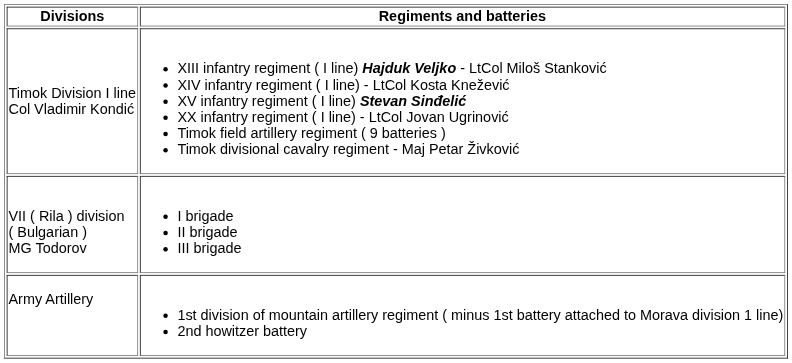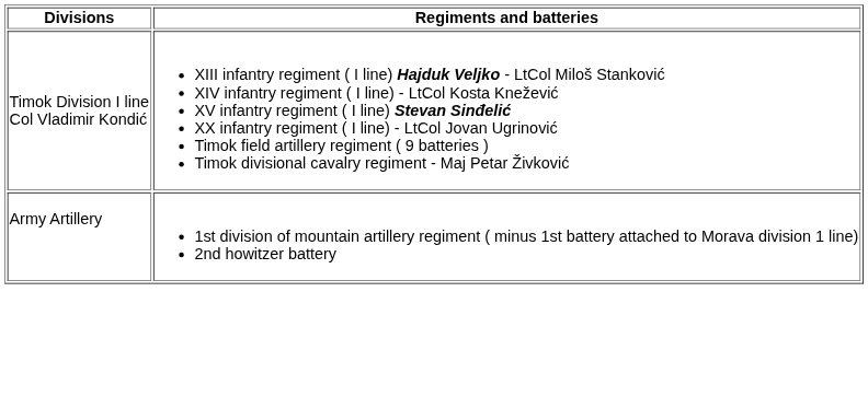- row: VII ( Rila ) division ( Bulgarian ) MG Todorov | I brigade II brigade III brigade
